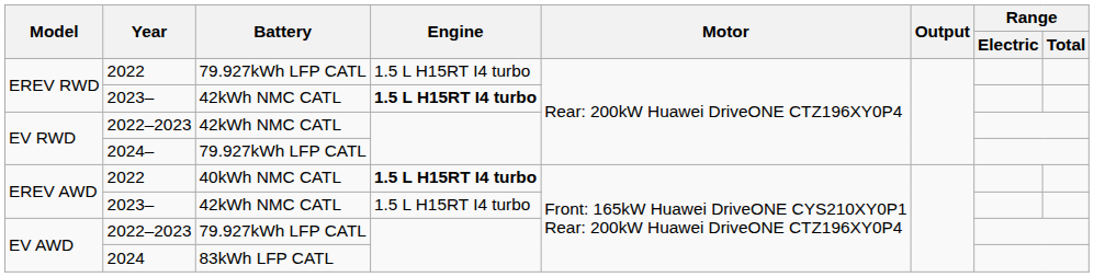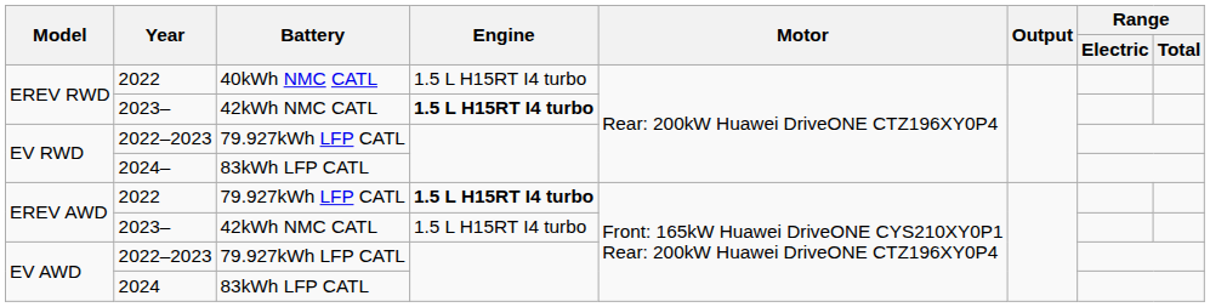EREV RWD / 2022 | Battery: 79.927kWh LFP CATL -> 40kWh NMC CATL
EV RWD / 2022–2023 | Battery: 42kWh NMC CATL -> 79.927kWh LFP CATL
2024– | Battery: 79.927kWh LFP CATL -> 83kWh LFP CATL
EREV AWD / 2022 | Battery: 40kWh NMC CATL -> 79.927kWh LFP CATL
